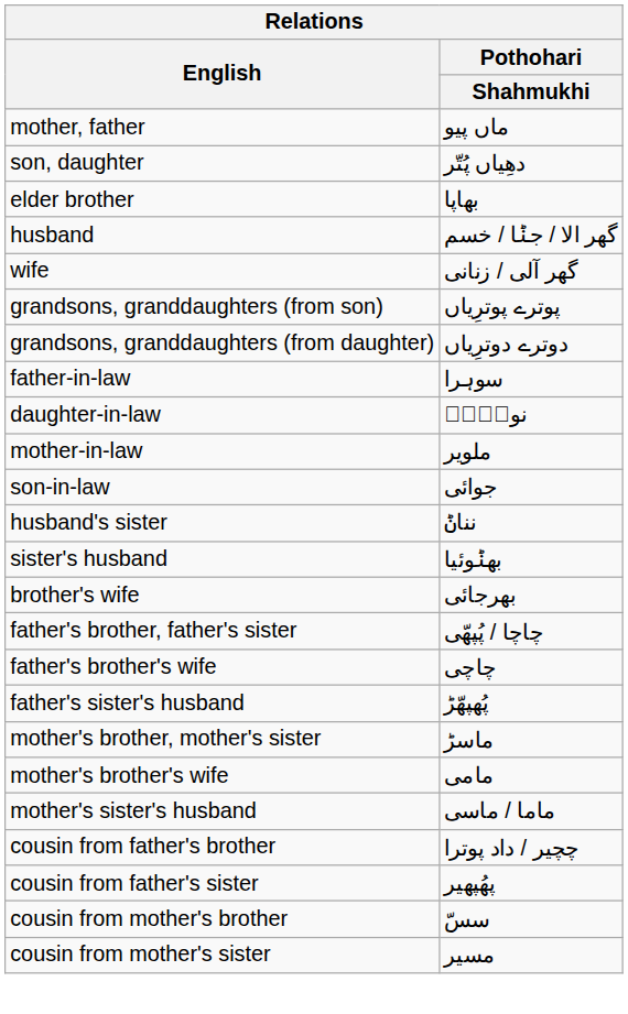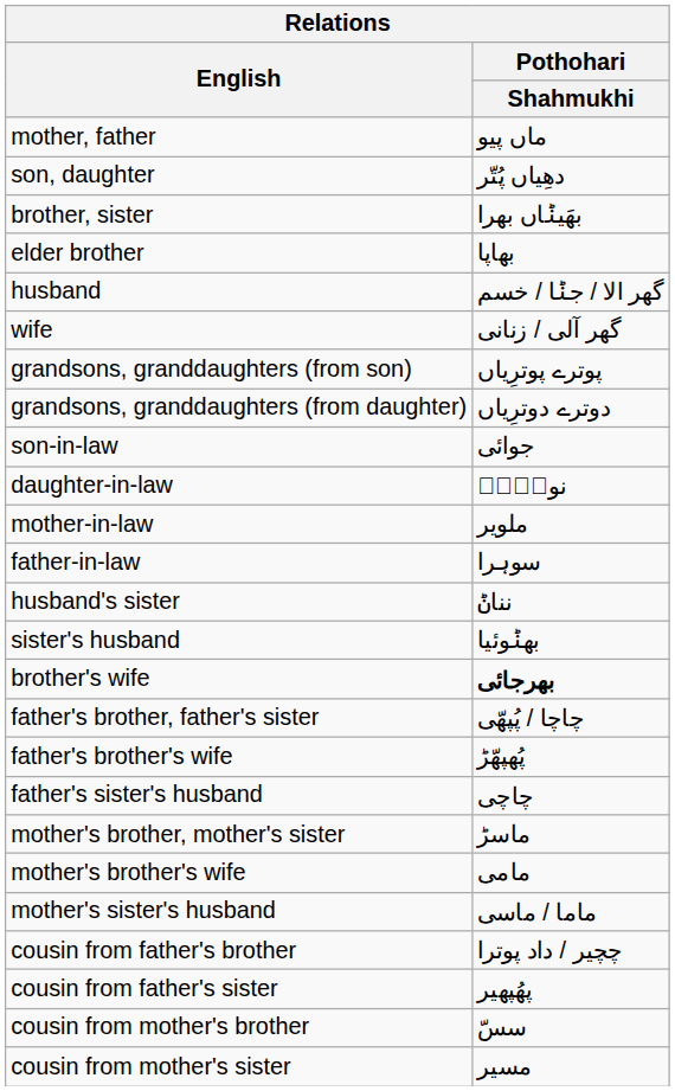+ row: brother, sister | بھَیݨاں بھرا
rows swapped: son-in-law <-> father-in-law
brother's wife | Pothohari / Shahmukhi: normal -> bold
father's brother's wife | Pothohari / Shahmukhi: چاچی -> پُھپھّڑ
father's sister's husband | Pothohari / Shahmukhi: پُھپھّڑ -> چاچی
